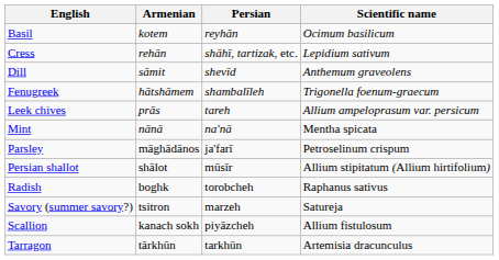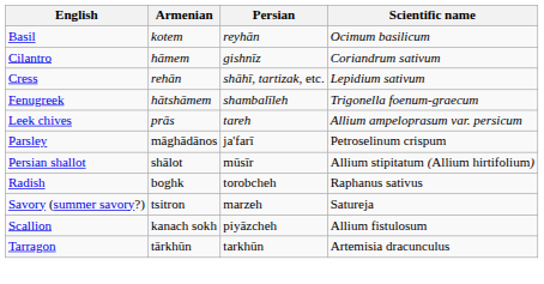+ row: Cilantro | hāmem | gishnīz | Coriandrum sativum
- row: Dill | sāmit | shevīd | Anthemum graveolens
- row: Mint | nānā | na'nā | Mentha spicata
